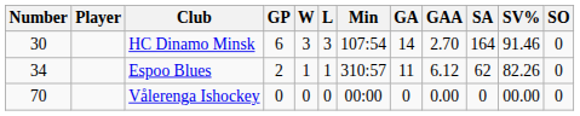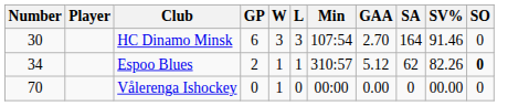- column: GA | 14 | 11 | 0
Espoo Blues | GAA: 6.12 -> 5.12
Espoo Blues | SO: normal -> bold
Vålerenga Ishockey | W: 0 -> 1
